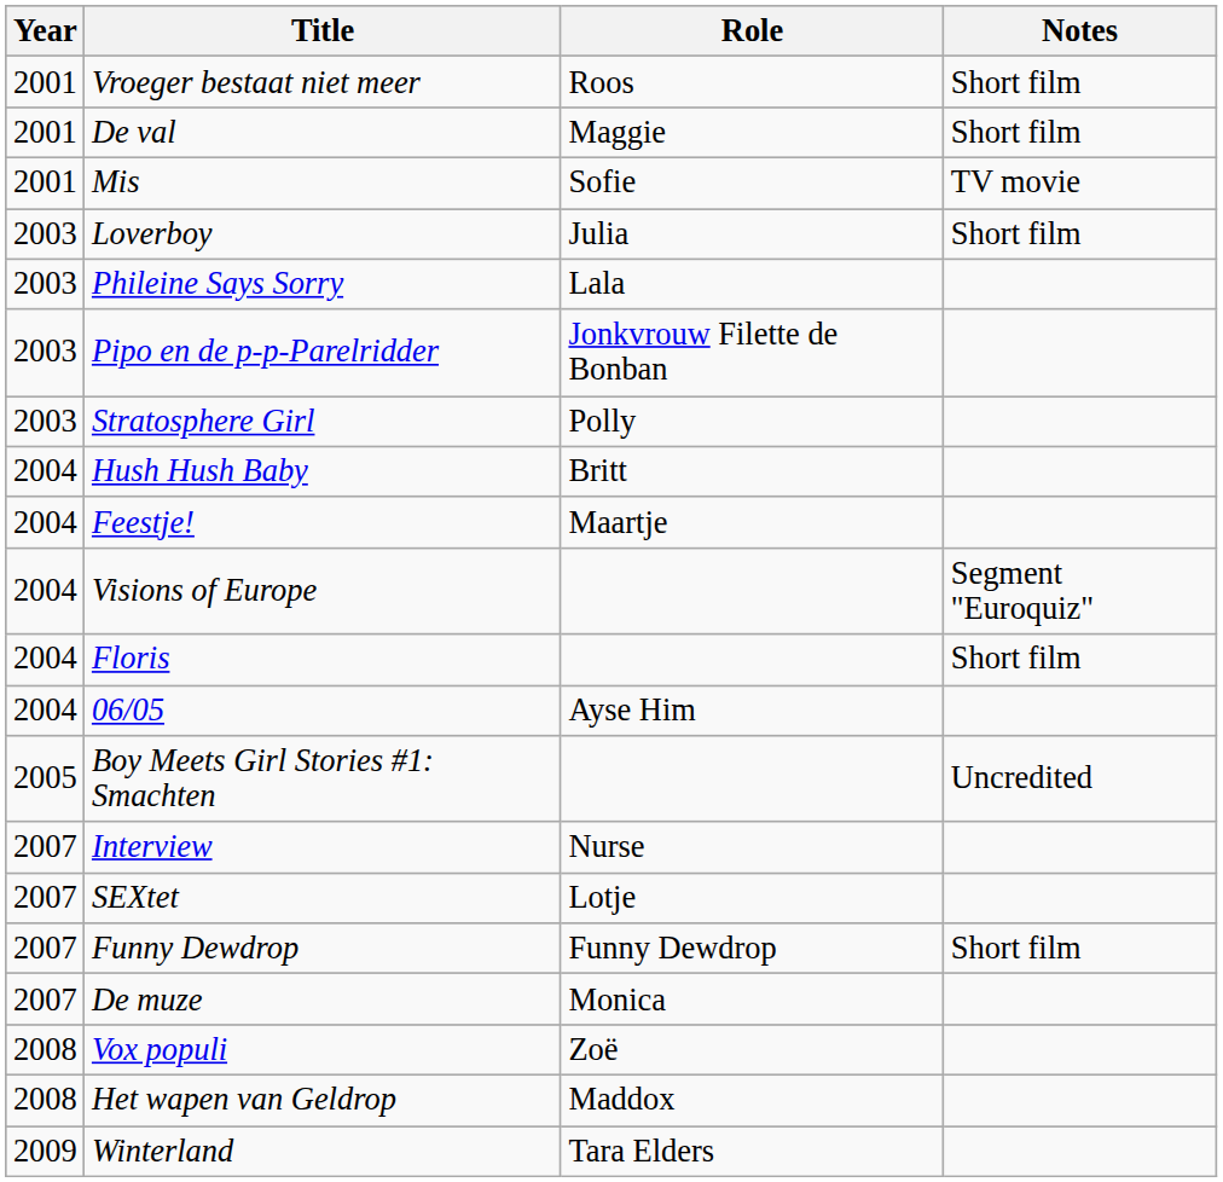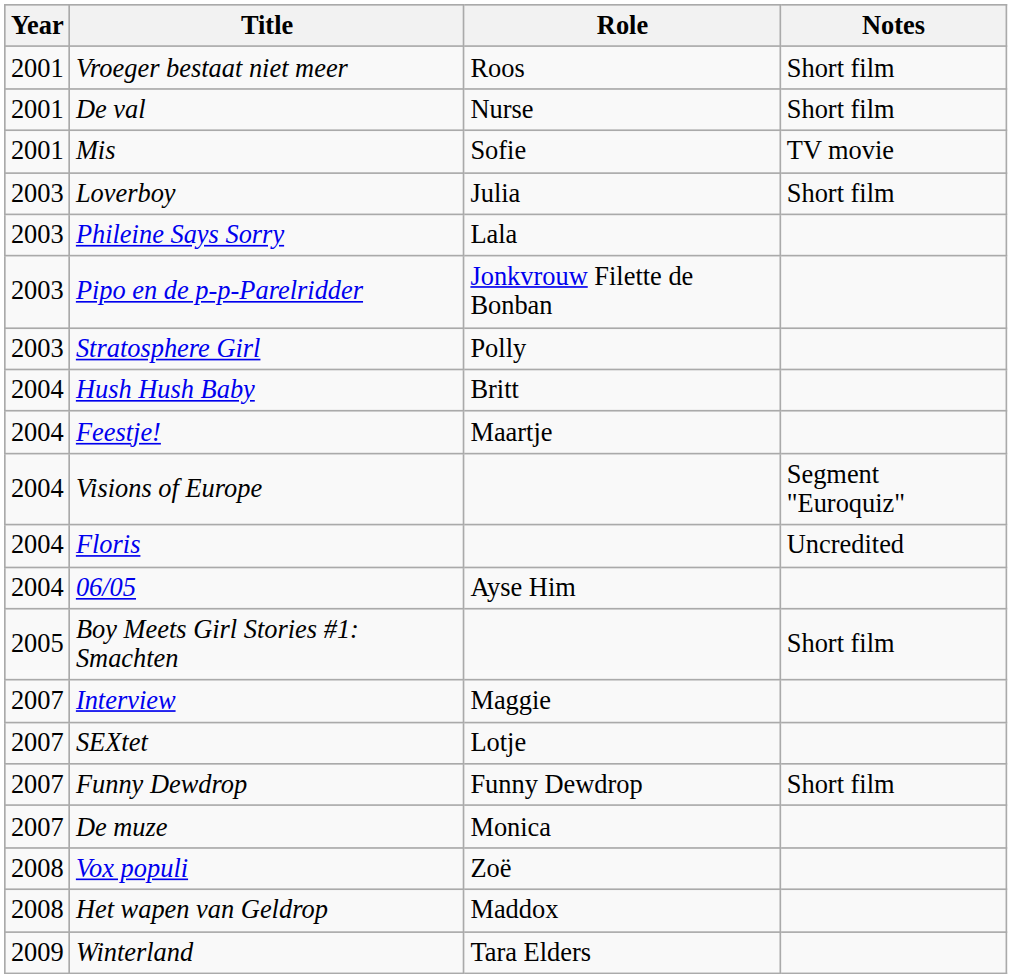De val | Role: Maggie -> Nurse
Floris | Notes: Short film -> Uncredited
Boy Meets Girl Stories #1: Smachten | Notes: Uncredited -> Short film
Interview | Role: Nurse -> Maggie
